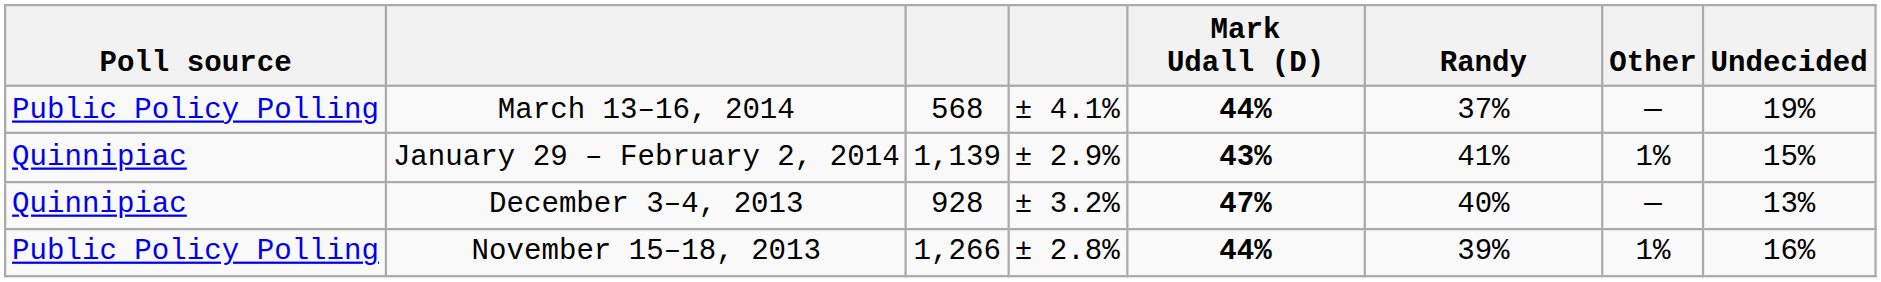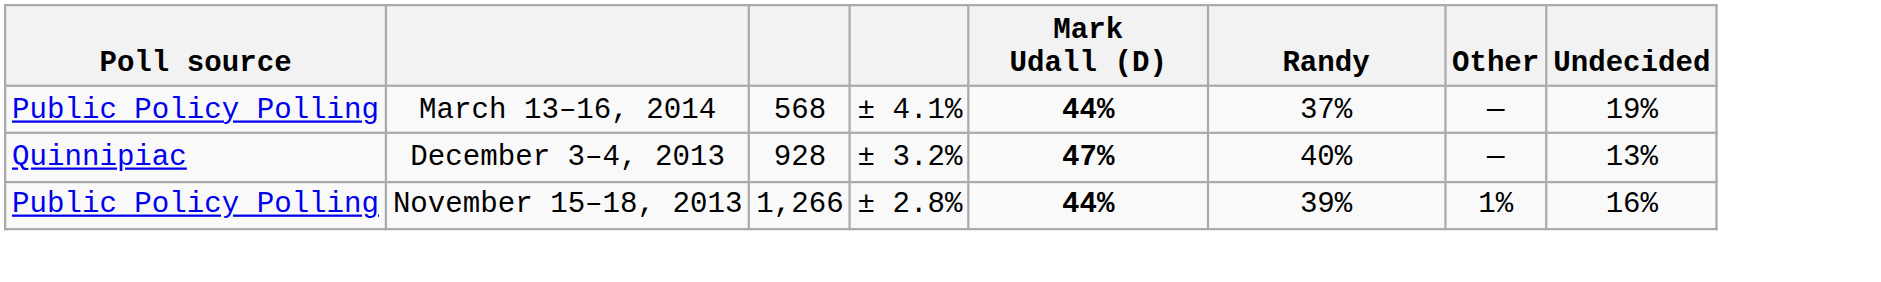- row: Quinnipiac | January 29 – February 2, 2014 | 1,139 | ± 2.9% | 43% | 41% | 1% | 15%
